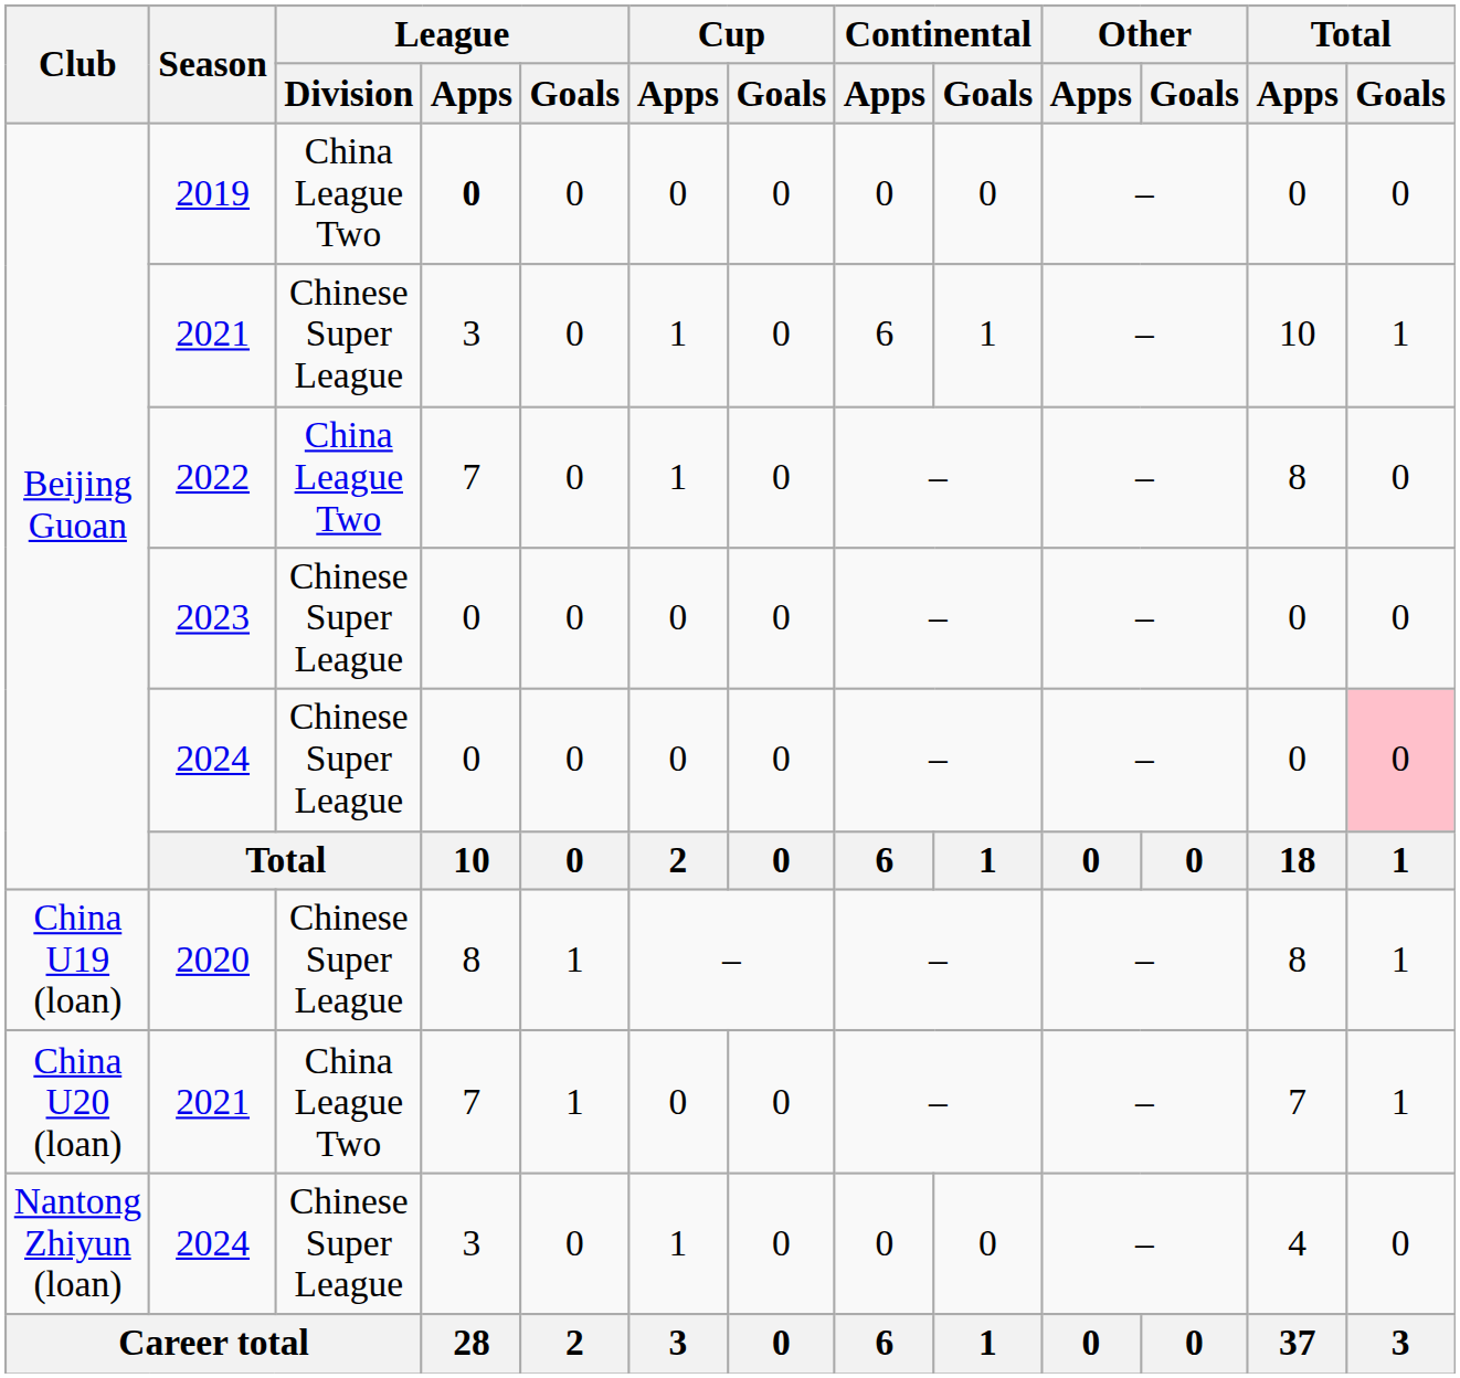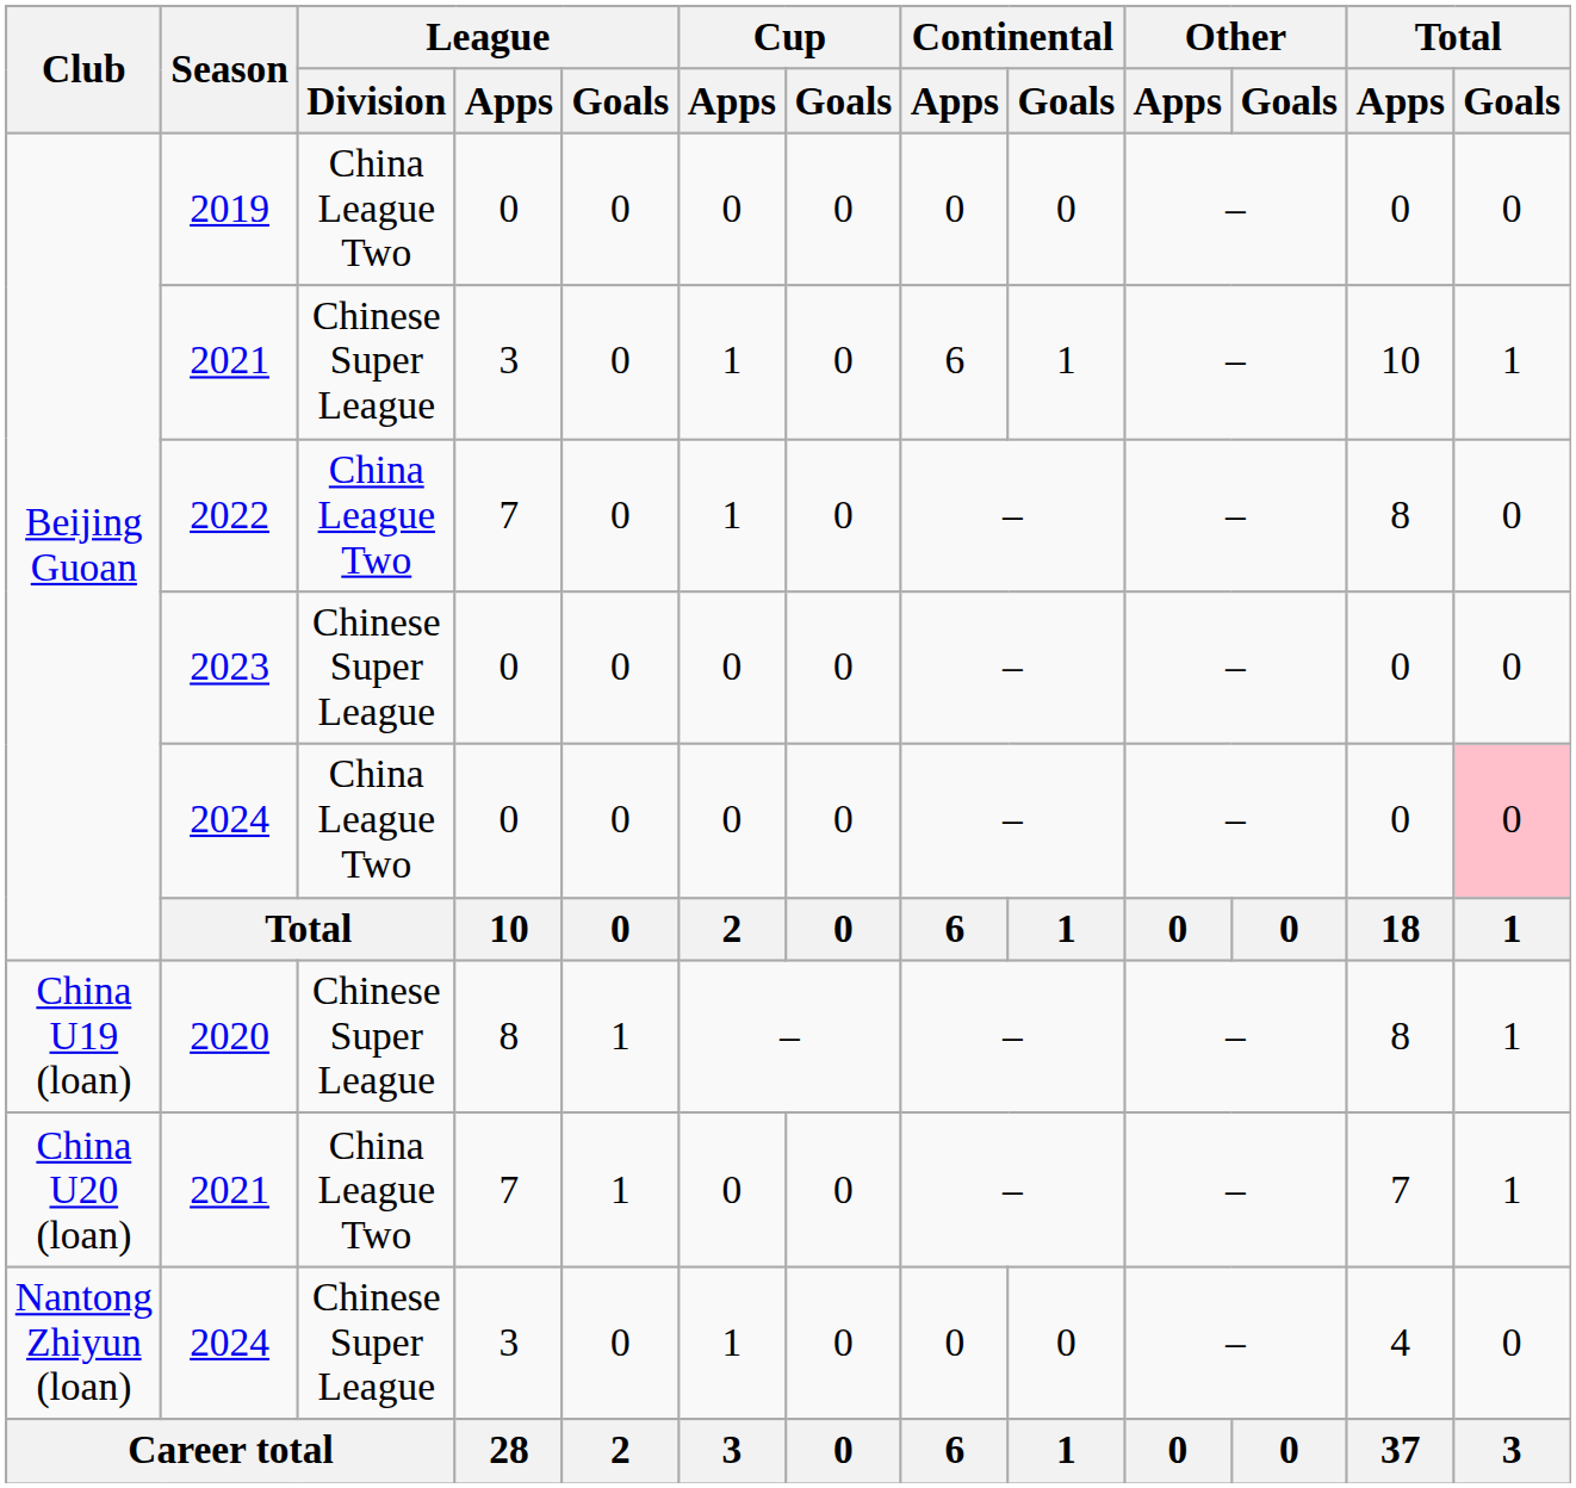2019 | League / Apps: bold -> normal
Beijing Guoan / 2024 | League / Division: Chinese Super League -> China League Two
